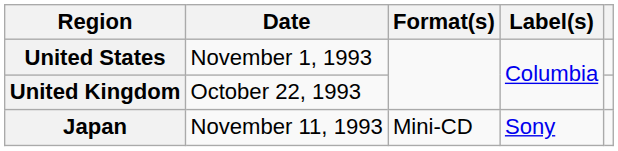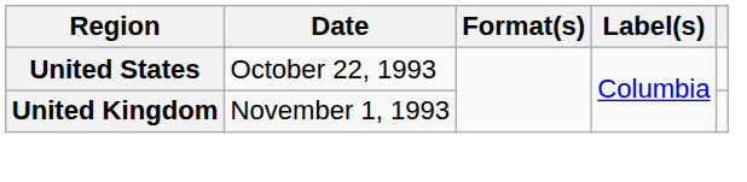United States | Date: November 1, 1993 -> October 22, 1993
United Kingdom | Date: October 22, 1993 -> November 1, 1993
- row: Japan | November 11, 1993 | Mini-CD | Sony
